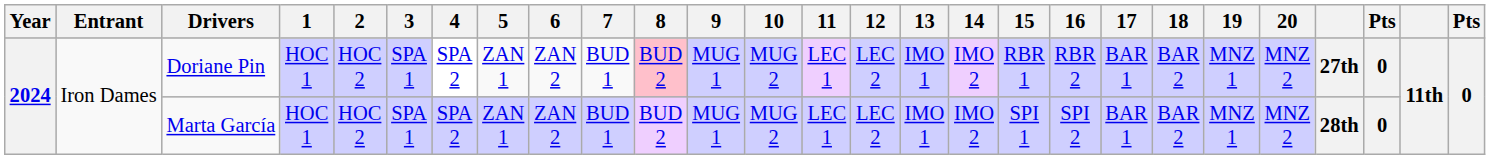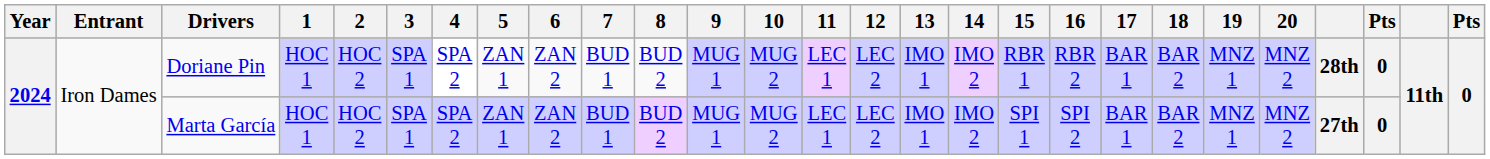Doriane Pin | 8: pink background -> no background
Doriane Pin | column 24: 27th -> 28th
Marta García | column 24: 28th -> 27th
